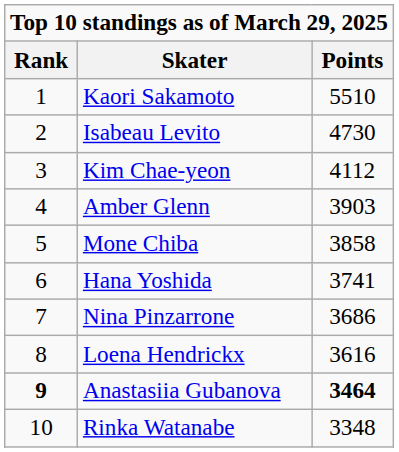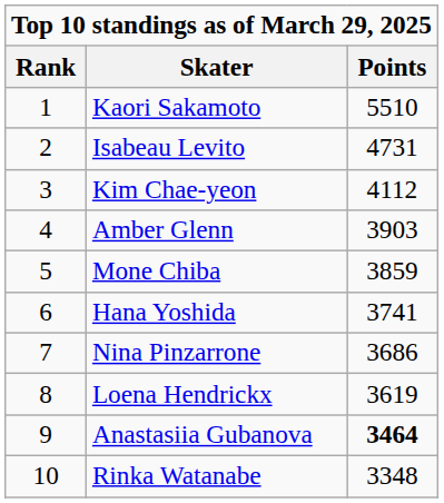Isabeau Levito | Points: 4730 -> 4731
Mone Chiba | Points: 3858 -> 3859
Loena Hendrickx | Points: 3616 -> 3619
Anastasiia Gubanova | Rank: bold -> normal
